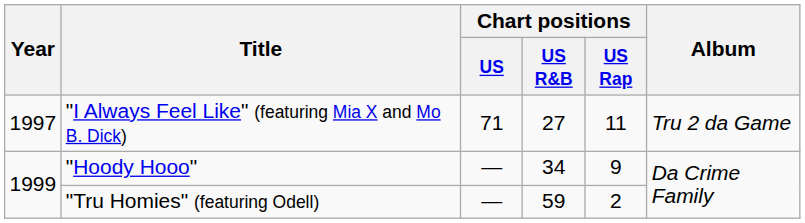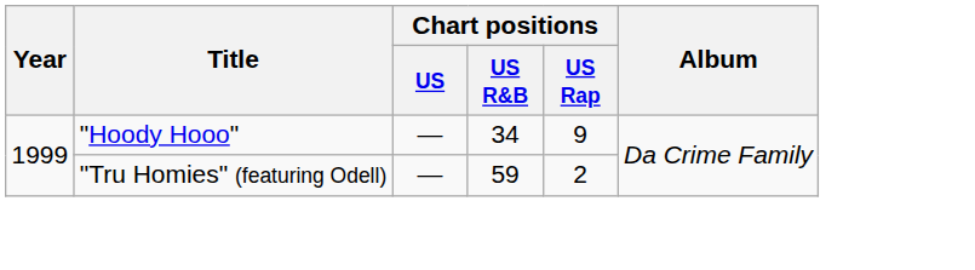- row: 1997 | "I Always Feel Like" (featuring Mia X and Mo B. Dick) | 71 | 27 | 11 | Tru 2 da Game
